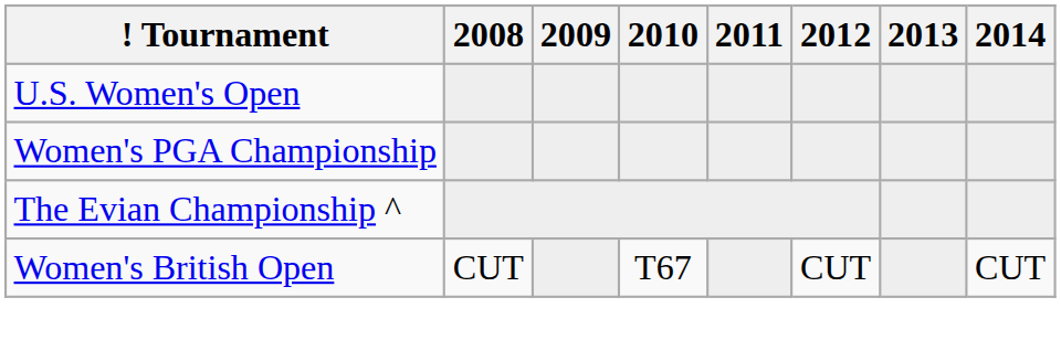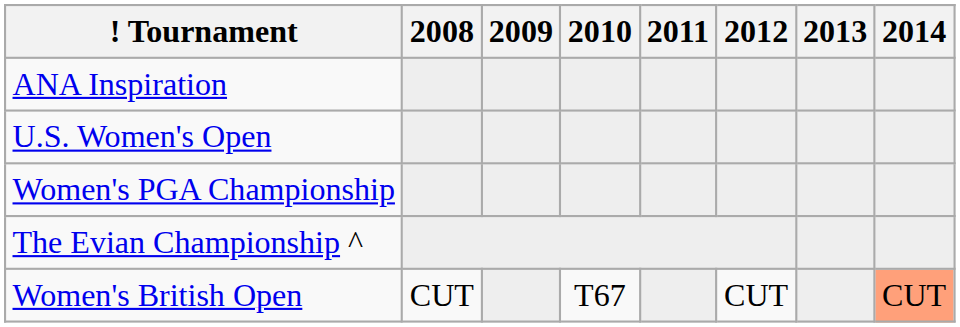+ row: ANA Inspiration
Women's British Open | 2014: no background -> lightsalmon background
